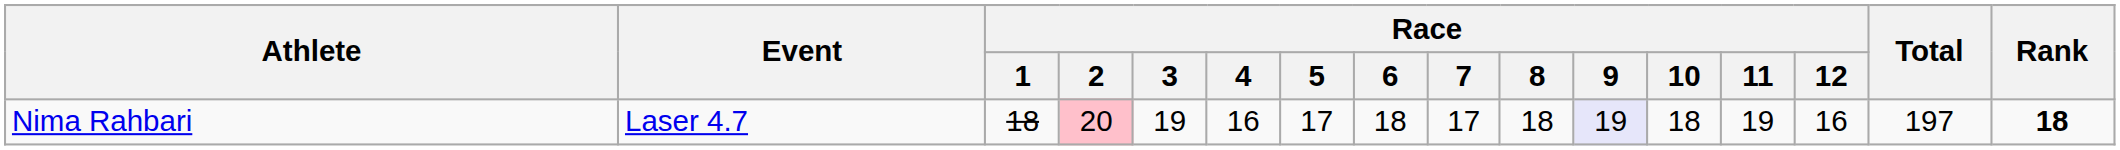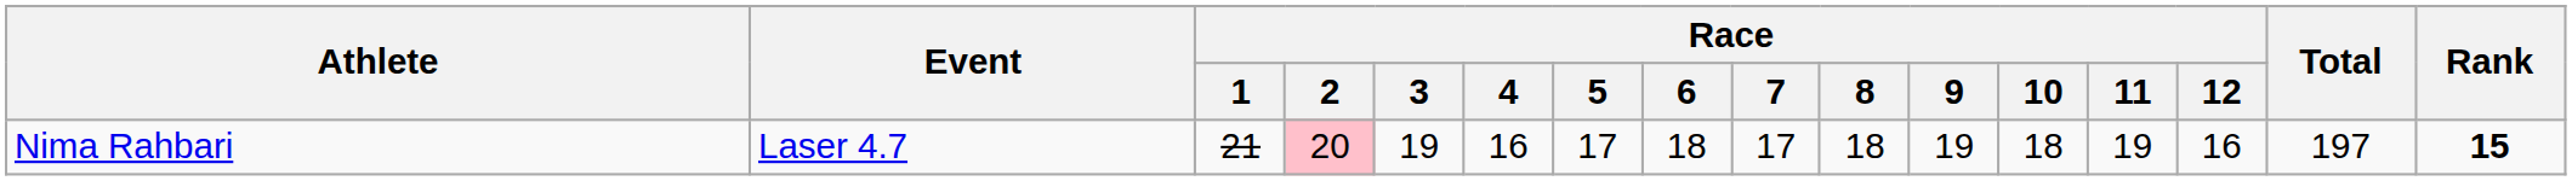Nima Rahbari | Race / 1: 18 -> 21
Nima Rahbari | Race / 9: lavender background -> no background
Nima Rahbari | Rank: 18 -> 15
